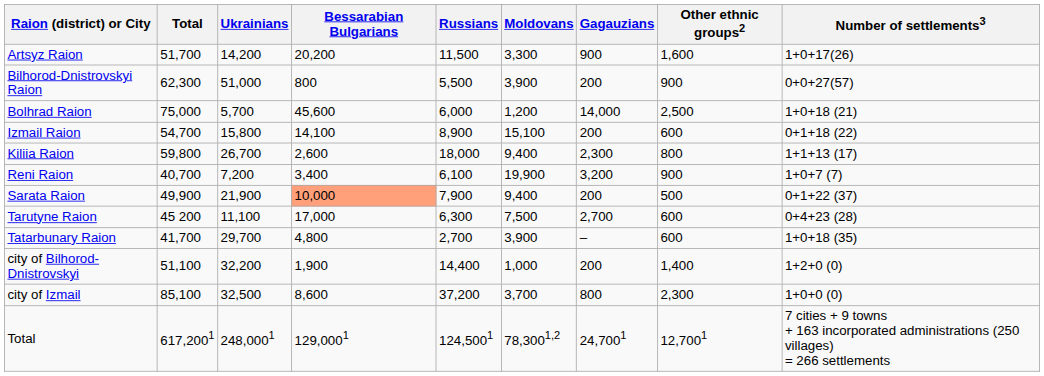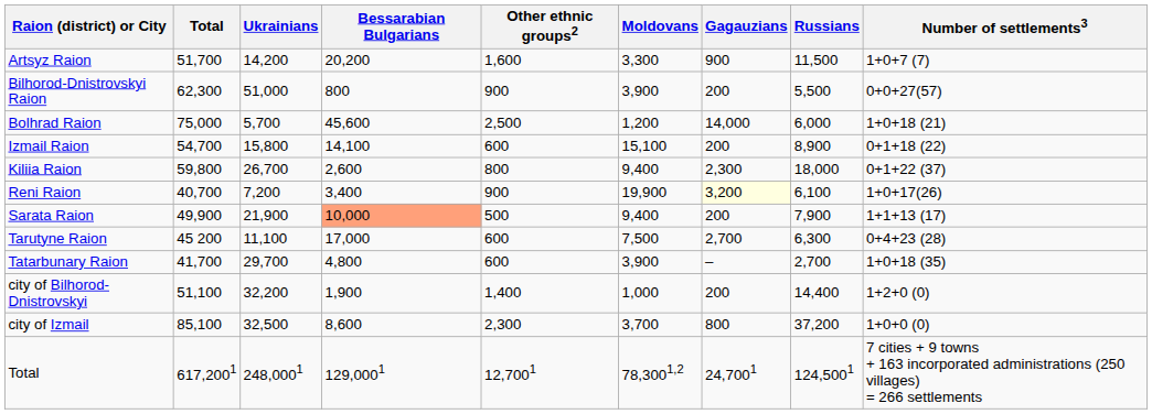columns swapped: Russians <-> Other ethnic groups2
Artsyz Raion | Number of settlements3: 1+0+17(26) -> 1+0+7 (7)
Kiliia Raion | Number of settlements3: 1+1+13 (17) -> 0+1+22 (37)
Reni Raion | Gagauzians: no background -> lightyellow background
Reni Raion | Number of settlements3: 1+0+7 (7) -> 1+0+17(26)
Sarata Raion | Number of settlements3: 0+1+22 (37) -> 1+1+13 (17)
